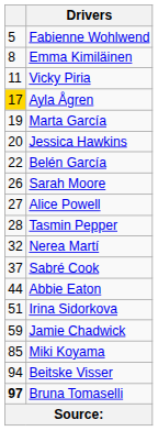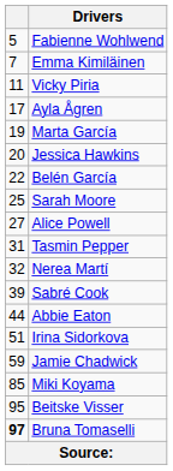Emma Kimiläinen | column 1: 8 -> 7
Ayla Ågren | column 1: gold background -> no background
Sarah Moore | column 1: 26 -> 25
Tasmin Pepper | column 1: 28 -> 31
Sabré Cook | column 1: 37 -> 39
Beitske Visser | column 1: 94 -> 95
